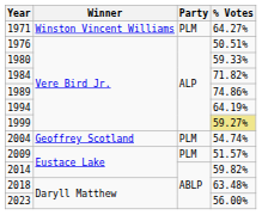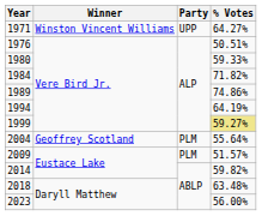1971 | Party: PLM -> UPP
2004 | % Votes: 54.74% -> 55.64%
